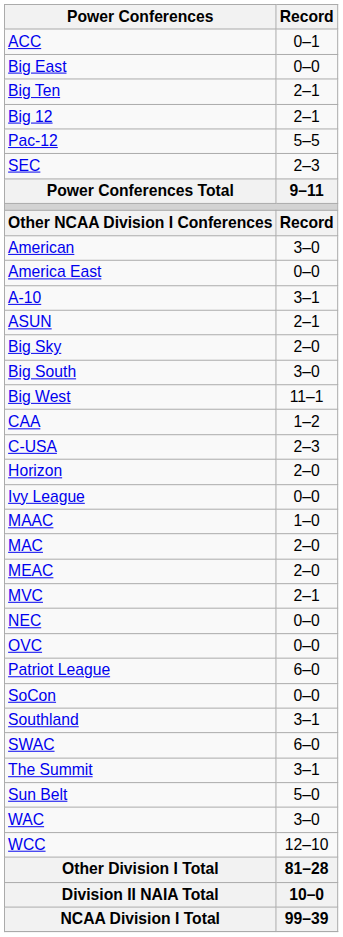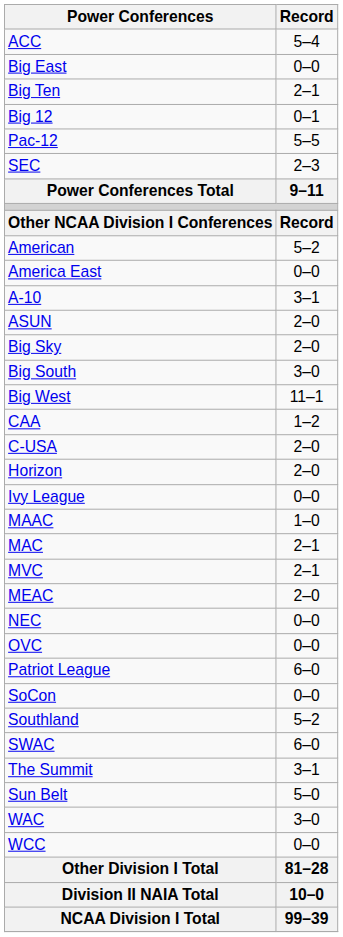ACC | Record: 0–1 -> 5–4
Big 12 | Record: 2–1 -> 0–1
American | Record: 3–0 -> 5–2
ASUN | Record: 2–1 -> 2–0
C-USA | Record: 2–3 -> 2–0
MAC | Record: 2–0 -> 2–1
rows swapped: MEAC <-> MVC
Southland | Record: 3–1 -> 5–2
WCC | Record: 12–10 -> 0–0
